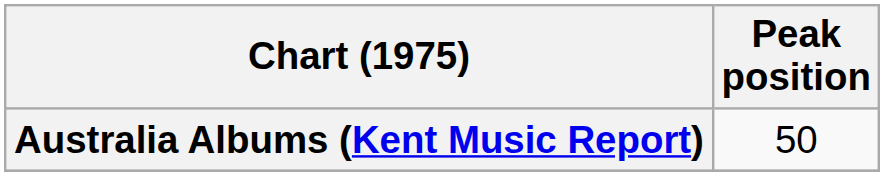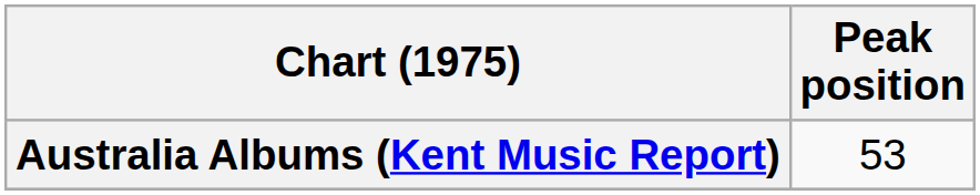Australia Albums (Kent Music Report) | Peak position: 50 -> 53
